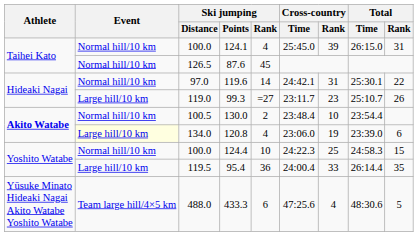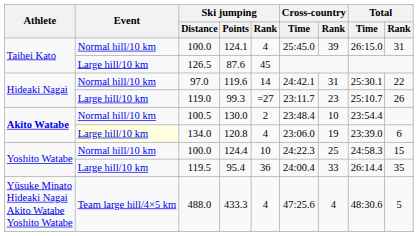87.6 | Event: Normal hill/10 km -> Large hill/10 km
433.3 | Ski jumping / Rank: 6 -> 4
